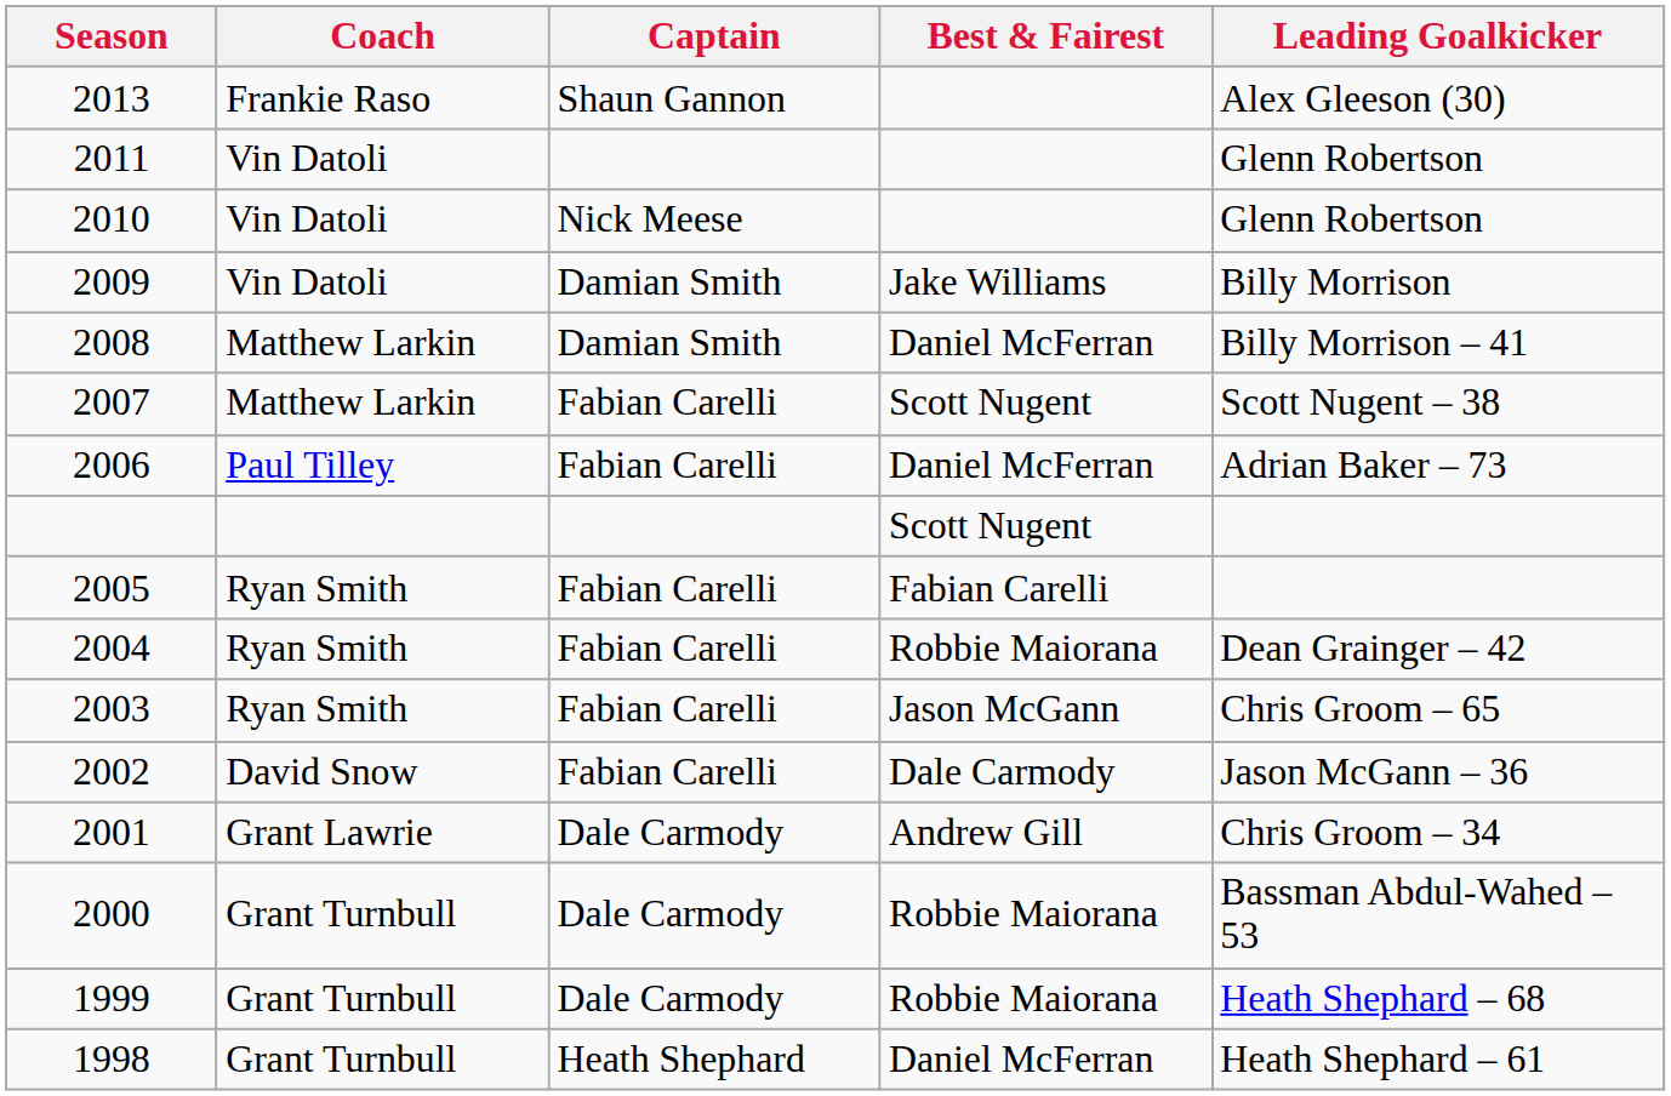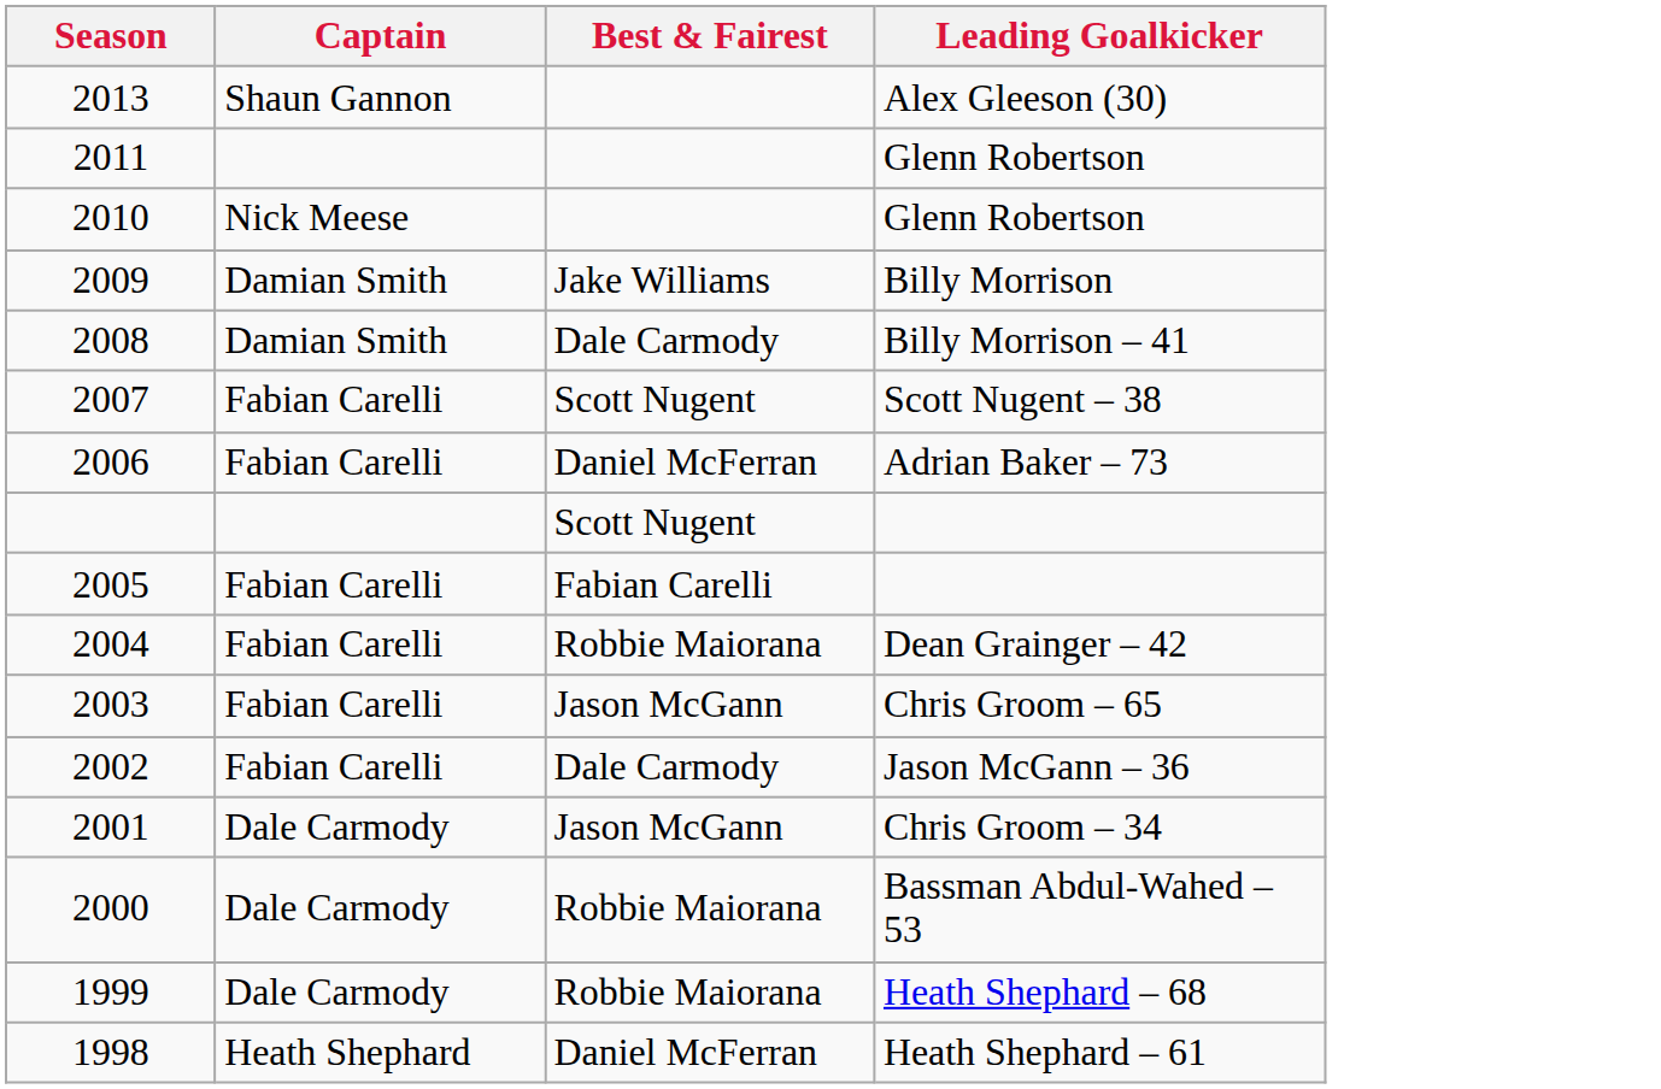- column: Coach | Frankie Raso | Vin Datoli | Vin Datoli | Vin Datoli | Matthew Larkin | Matthew Larkin | Paul Tilley | Ryan Smith | Ryan Smith | Ryan Smith | David Snow | Grant Lawrie | Grant Turnbull | Grant Turnbull | Grant Turnbull
2008 | Best & Fairest: Daniel McFerran -> Dale Carmody
2001 | Best & Fairest: Andrew Gill -> Jason McGann
